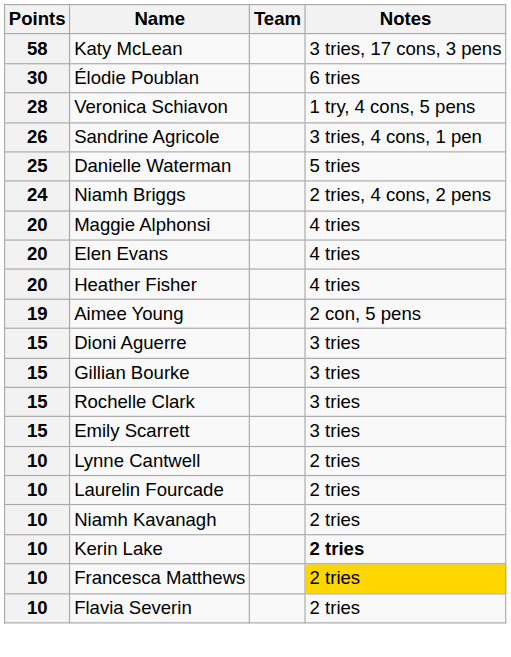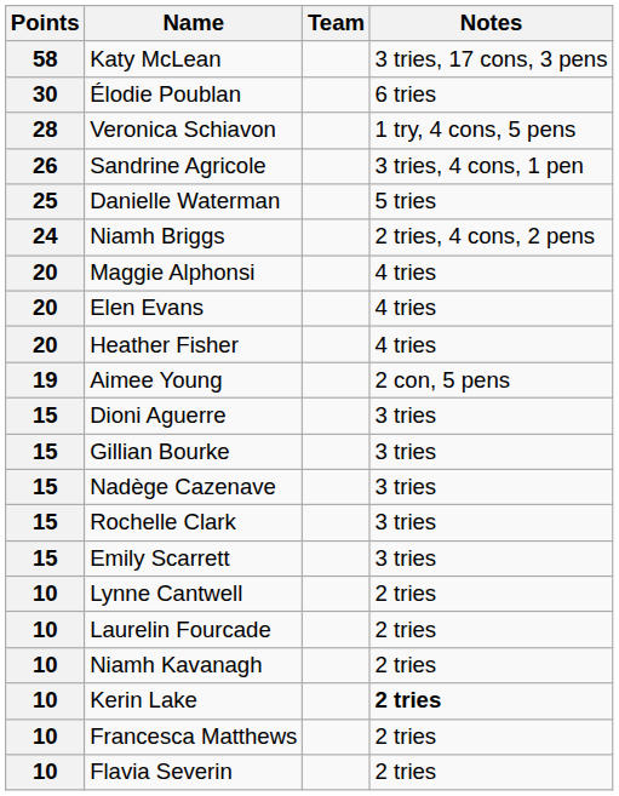+ row: 15 | Nadège Cazenave | 3 tries
Francesca Matthews | Notes: gold background -> no background
